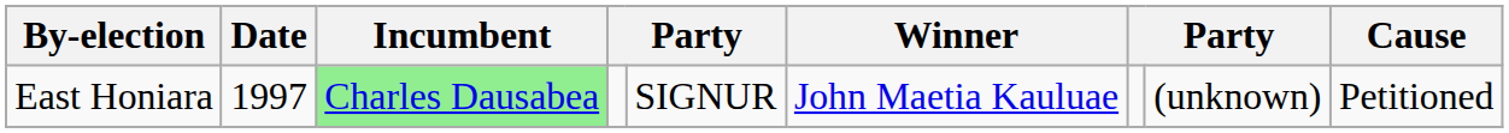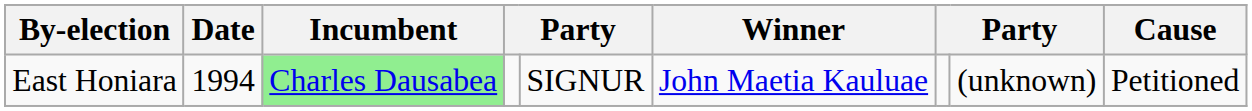East Honiara | Date: 1997 -> 1994
